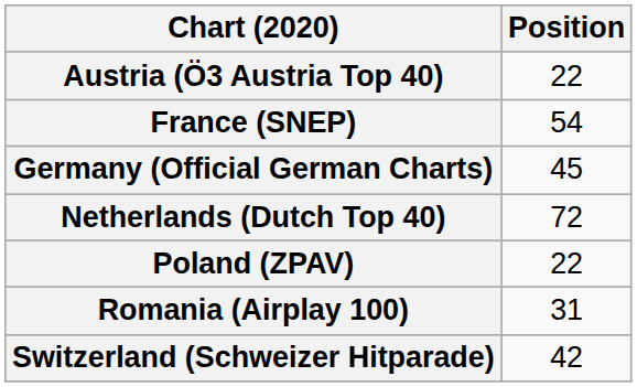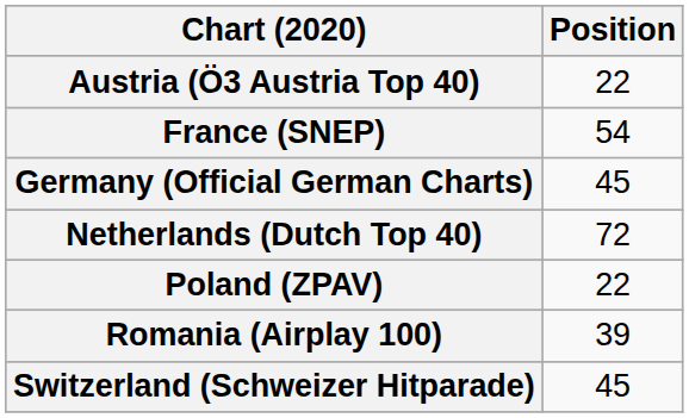Romania (Airplay 100) | Position: 31 -> 39
Switzerland (Schweizer Hitparade) | Position: 42 -> 45
